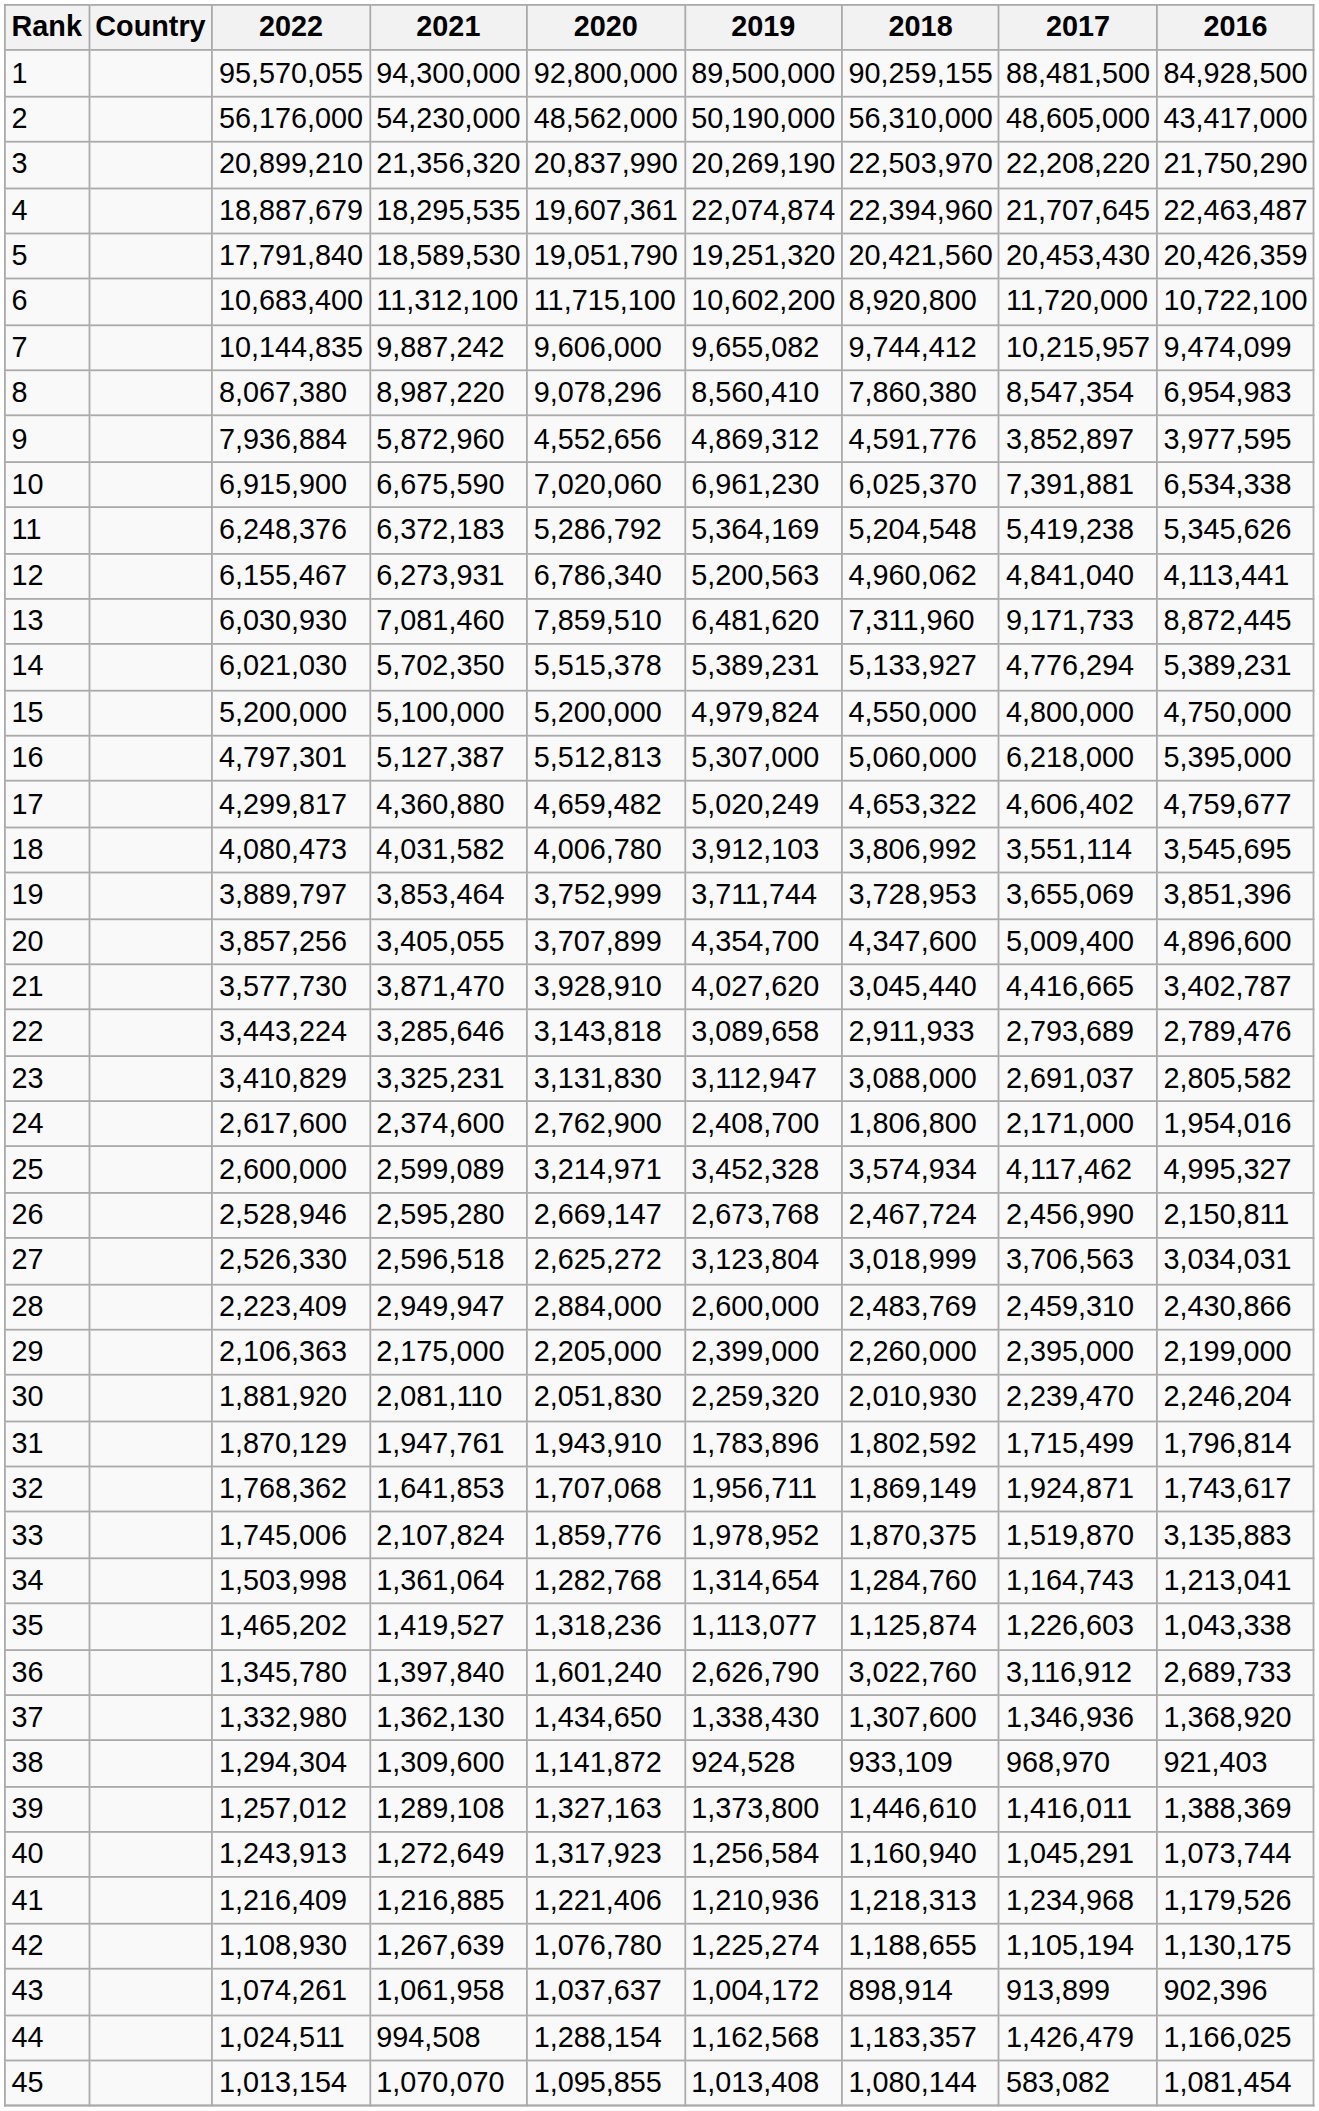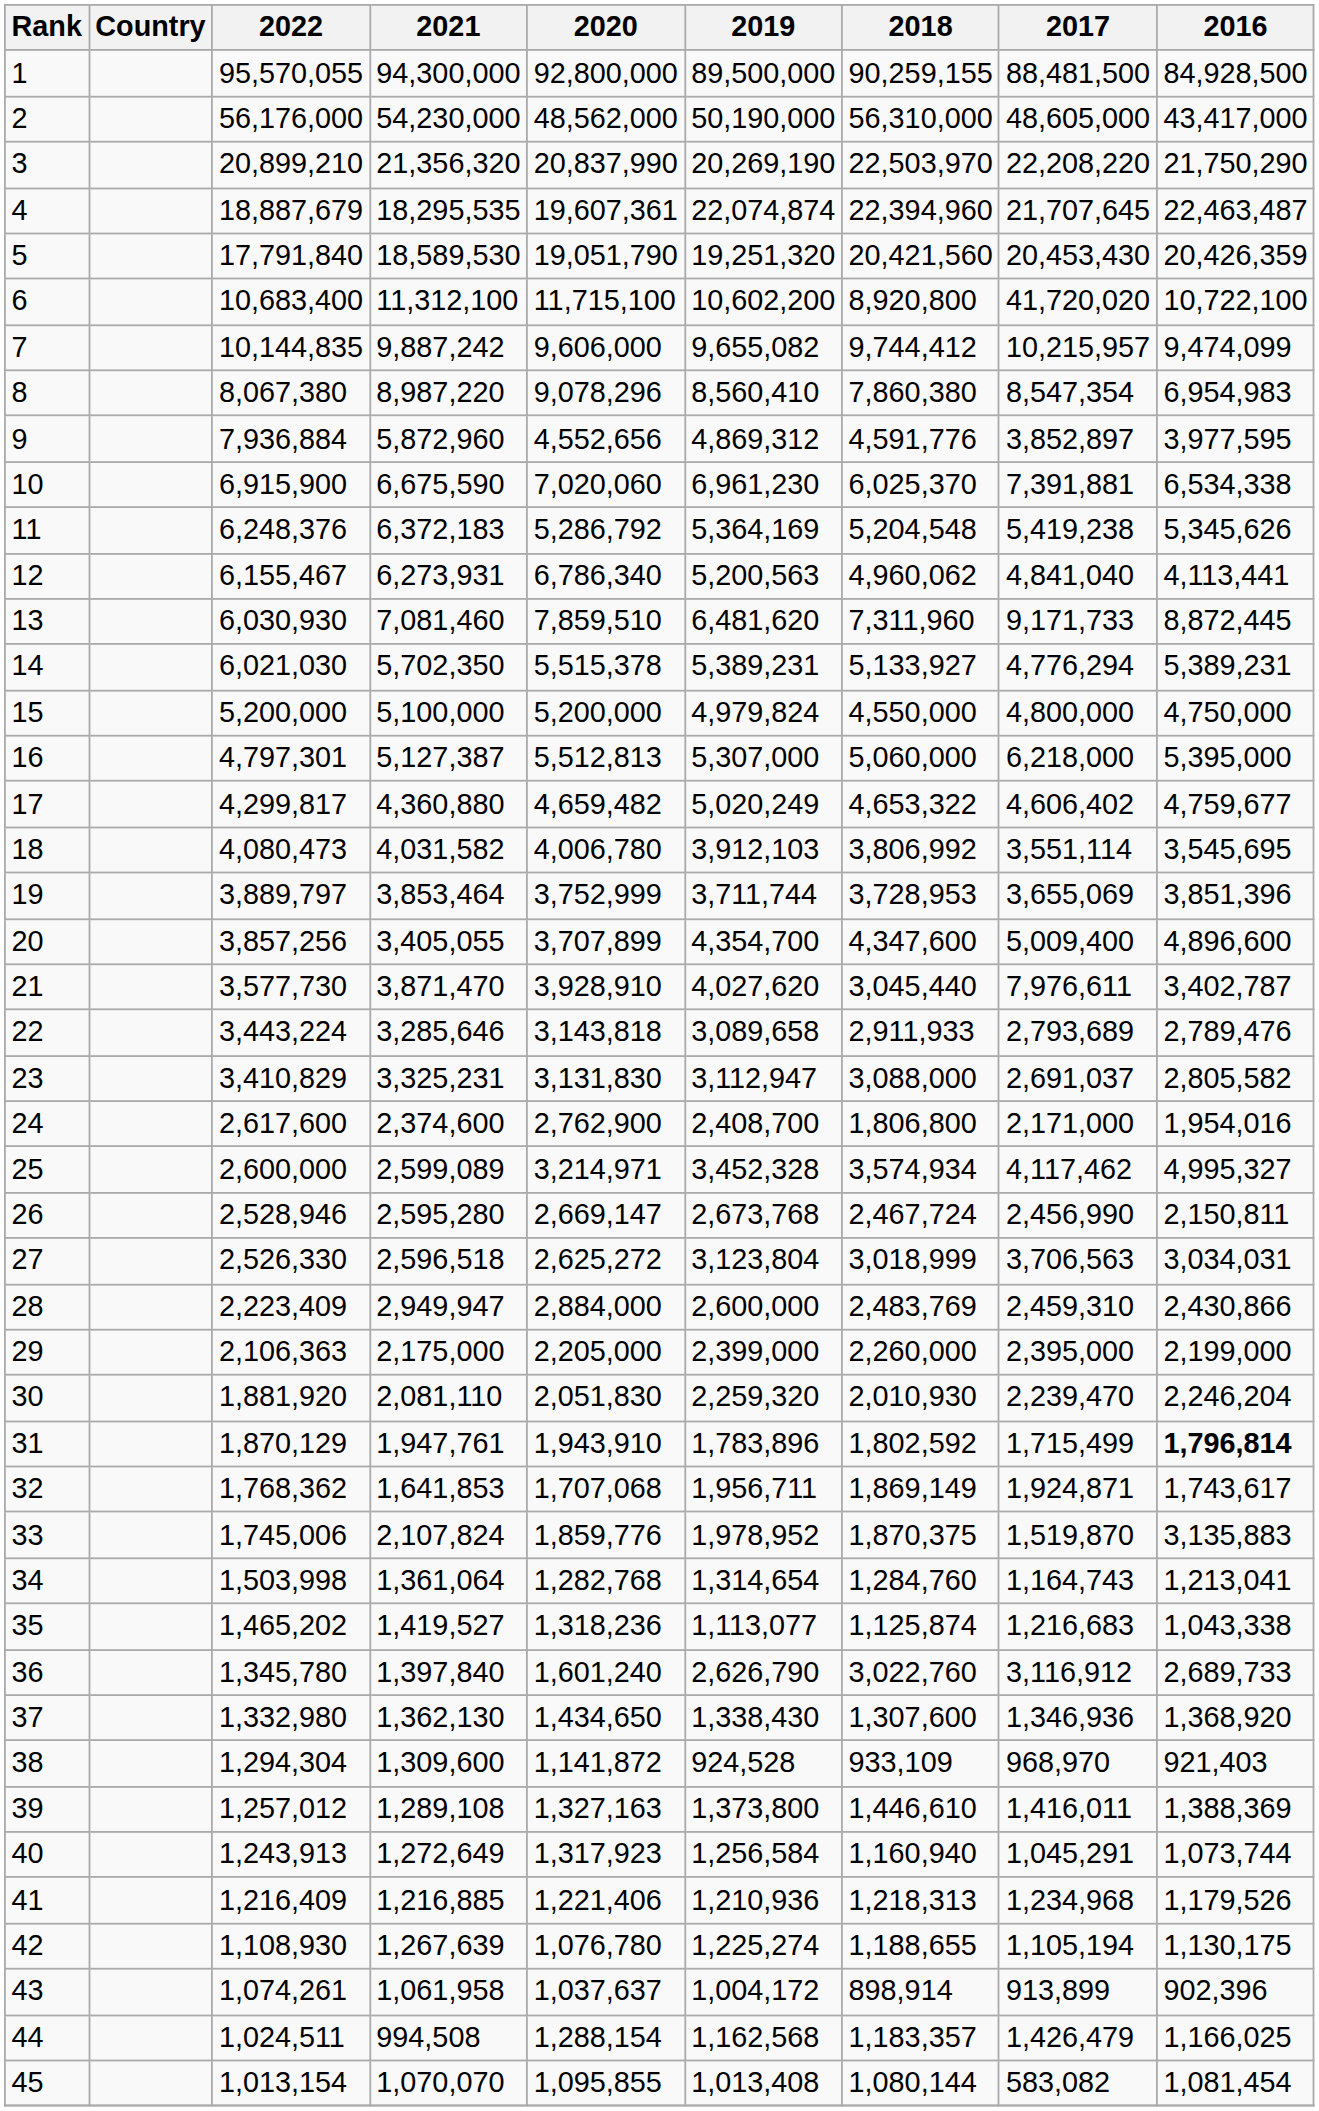6 | 2017: 11,720,000 -> 41,720,020
21 | 2017: 4,416,665 -> 7,976,611
31 | 2016: normal -> bold
35 | 2017: 1,226,603 -> 1,216,683
